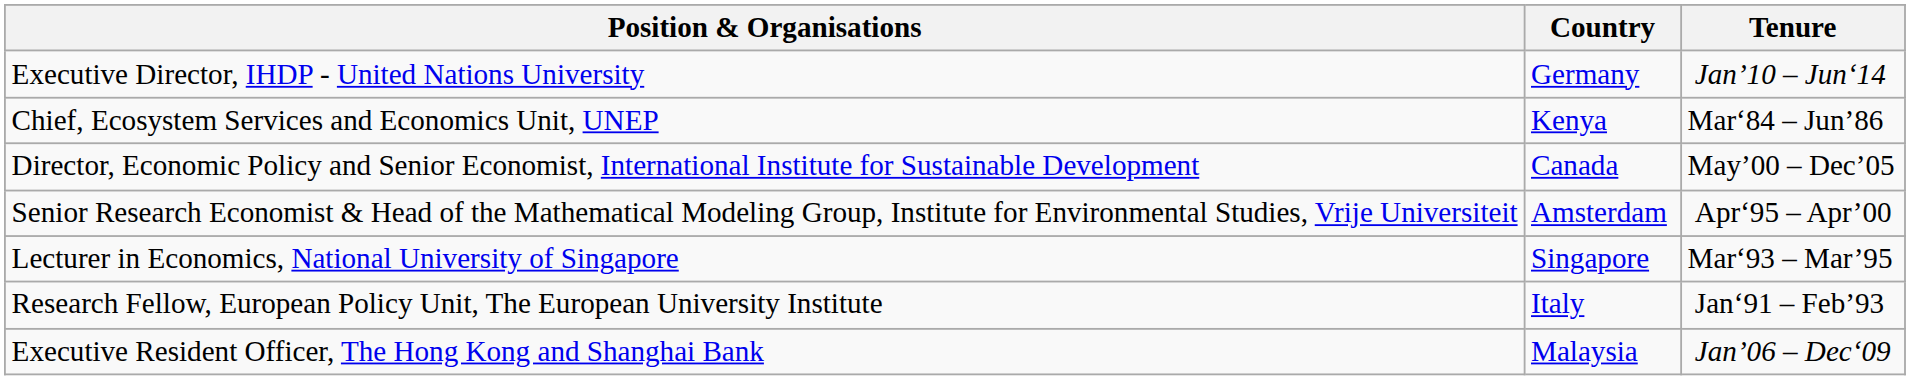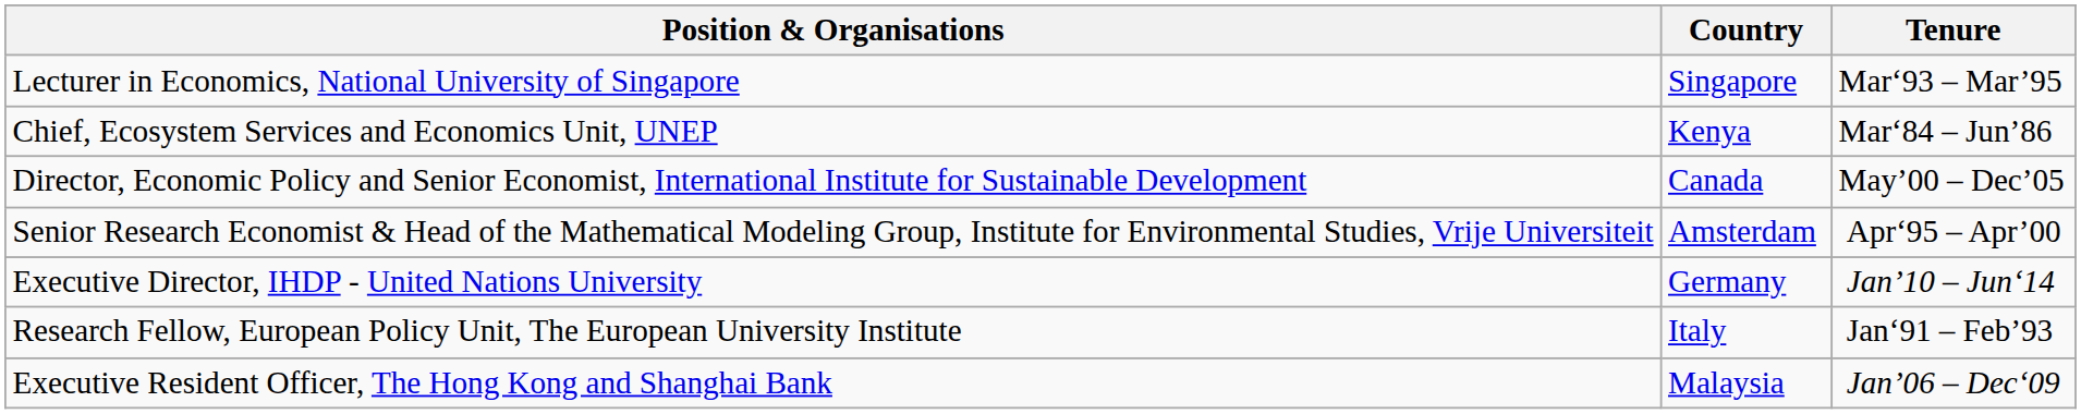rows swapped: Executive Director, IHDP - United Nations University <-> Lecturer in Economics, National University of Singapore
